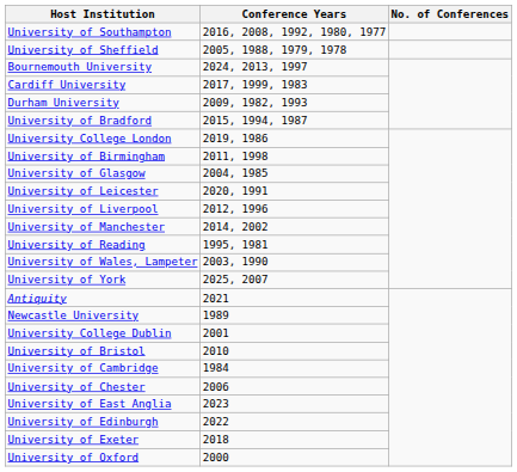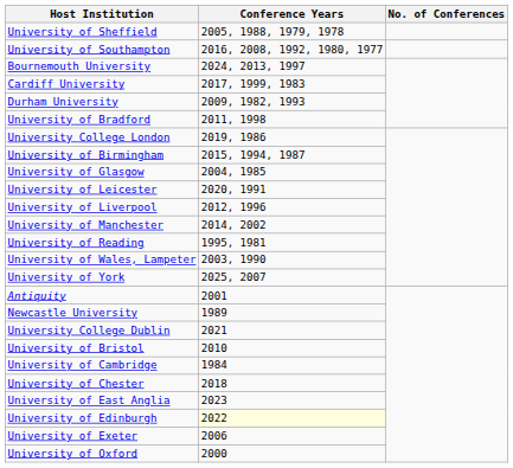rows swapped: University of Southampton <-> University of Sheffield
University of Bradford | Conference Years: 2015, 1994, 1987 -> 2011, 1998
University of Birmingham | Conference Years: 2011, 1998 -> 2015, 1994, 1987
Antiquity | Conference Years: 2021 -> 2001
University College Dublin | Conference Years: 2001 -> 2021
University of Chester | Conference Years: 2006 -> 2018
University of Edinburgh | Conference Years: no background -> lightyellow background
University of Exeter | Conference Years: 2018 -> 2006
